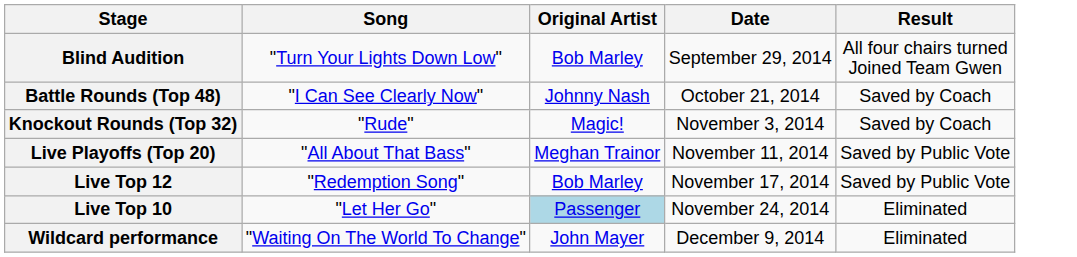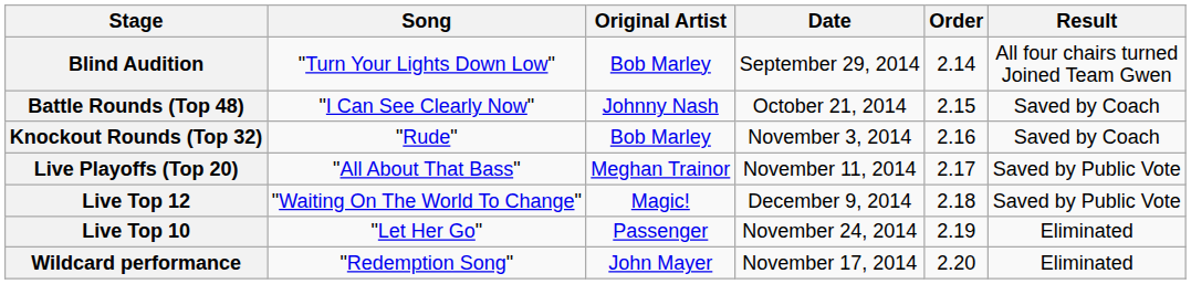+ column: Order | 2.14 | 2.15 | 2.16 | 2.17 | 2.18 | 2.19 | 2.20
Knockout Rounds (Top 32) | Original Artist: Magic! -> Bob Marley
Live Top 12 | Song: "Redemption Song" -> "Waiting On The World To Change"
Live Top 12 | Original Artist: Bob Marley -> Magic!
Live Top 12 | Date: November 17, 2014 -> December 9, 2014
Live Top 10 | Original Artist: lightblue background -> no background
Wildcard performance | Song: "Waiting On The World To Change" -> "Redemption Song"
Wildcard performance | Date: December 9, 2014 -> November 17, 2014
